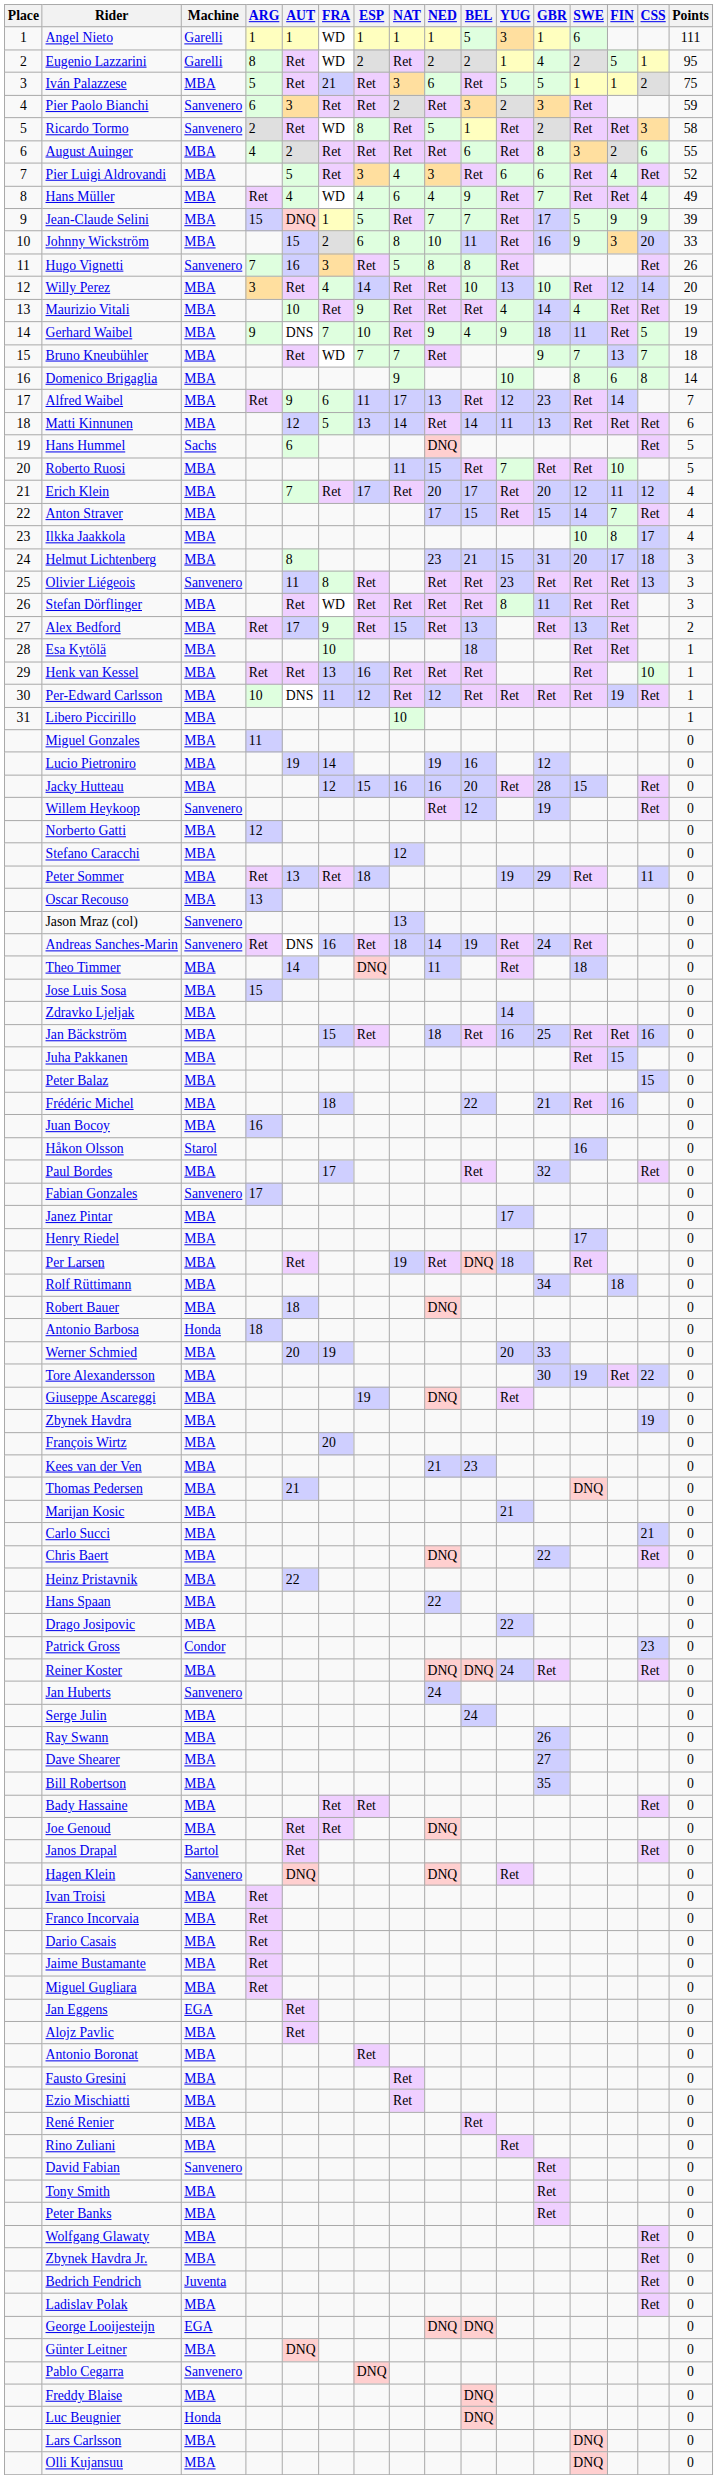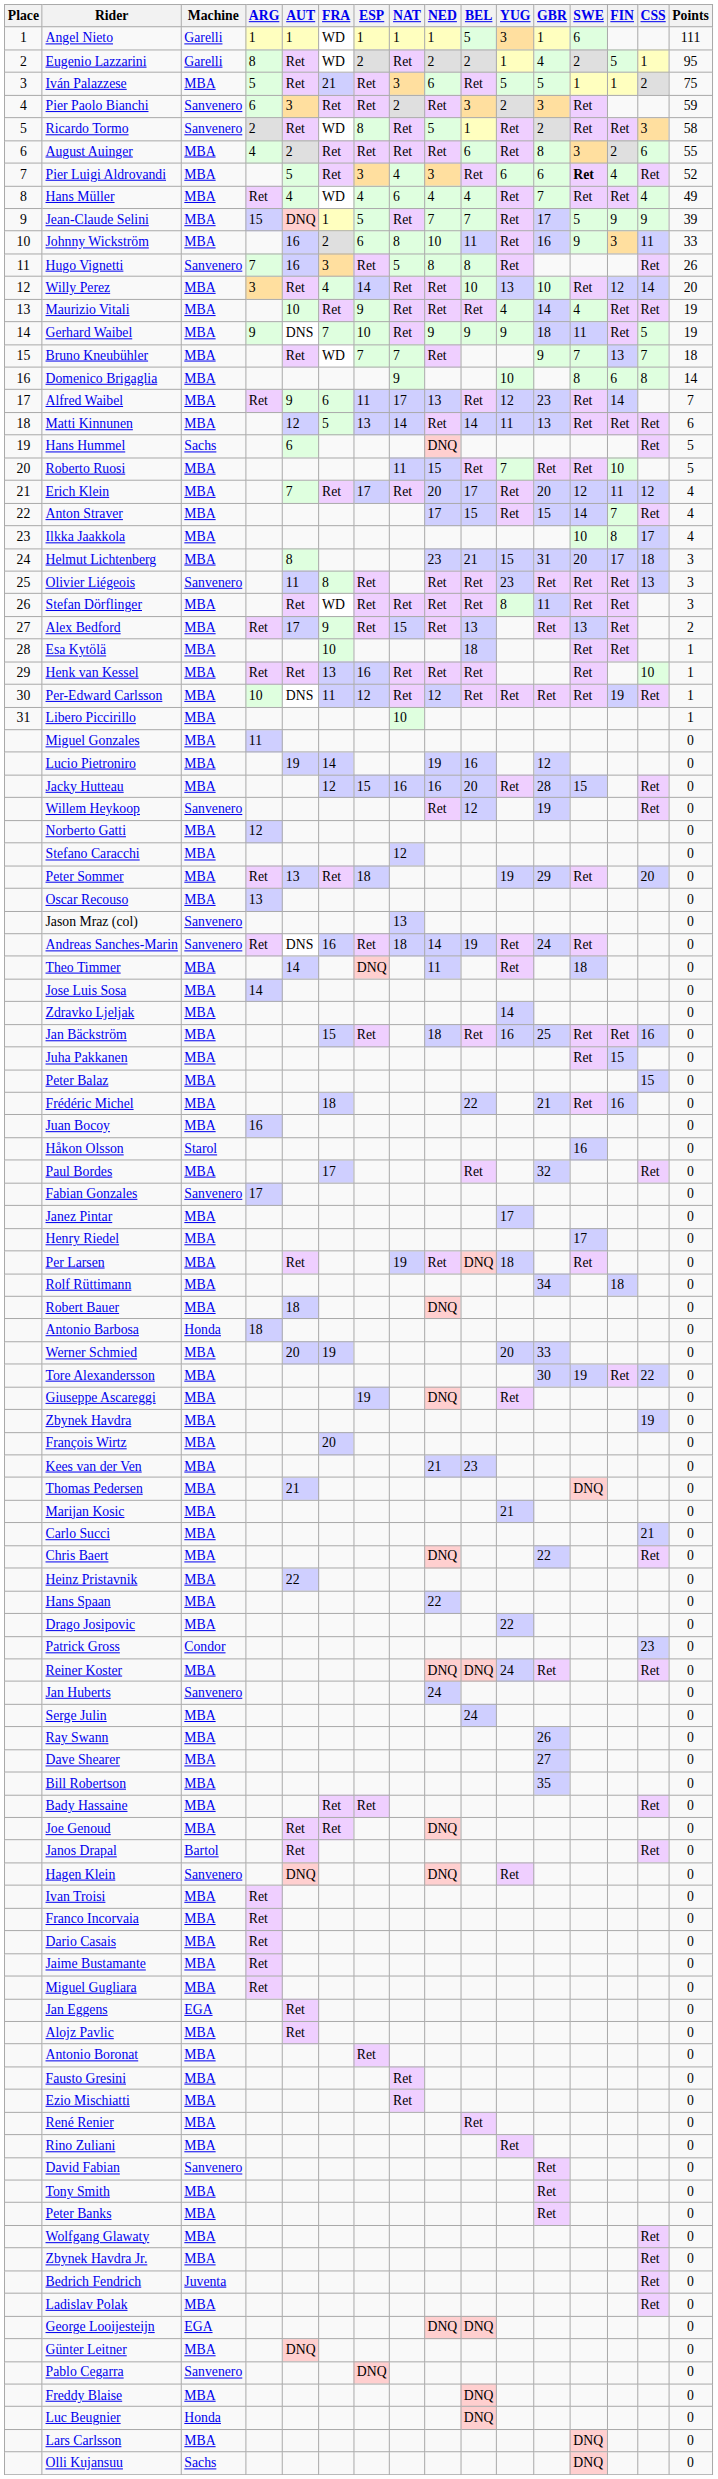Pier Luigi Aldrovandi | SWE: normal -> bold
Hans Müller | BEL: 9 -> 4
Johnny Wickström | AUT: 15 -> 16
Johnny Wickström | CSS: 20 -> 11
Gerhard Waibel | BEL: 4 -> 9
Peter Sommer | CSS: 11 -> 20
Jose Luis Sosa | ARG: 15 -> 14
Olli Kujansuu | Machine: MBA -> Sachs
